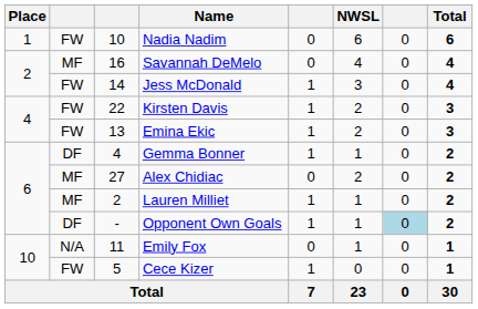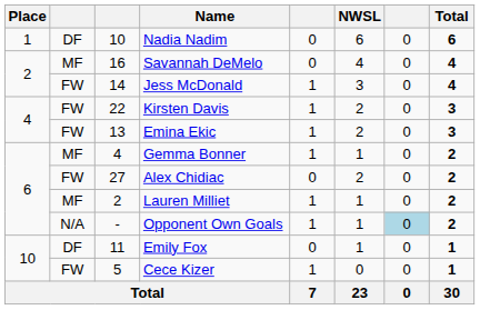Nadia Nadim | column 2: FW -> DF
Gemma Bonner | column 2: DF -> MF
Alex Chidiac | column 2: MF -> FW
Opponent Own Goals | column 2: DF -> N/A
Emily Fox | column 2: N/A -> DF
